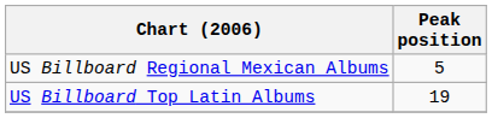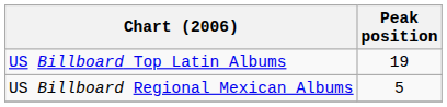rows swapped: US Billboard Top Latin Albums <-> US Billboard Regional Mexican Albums
